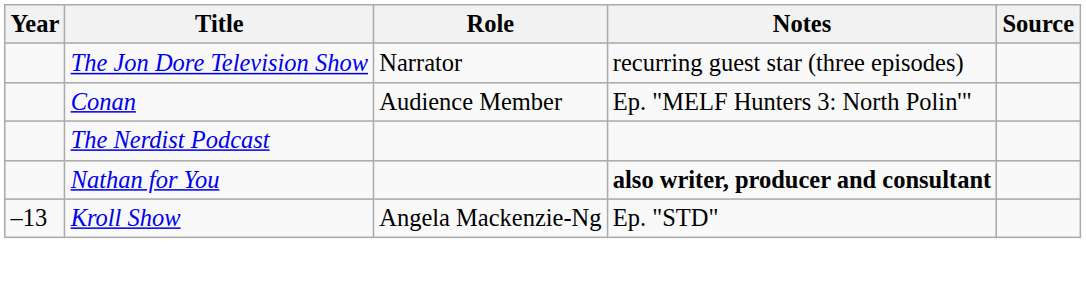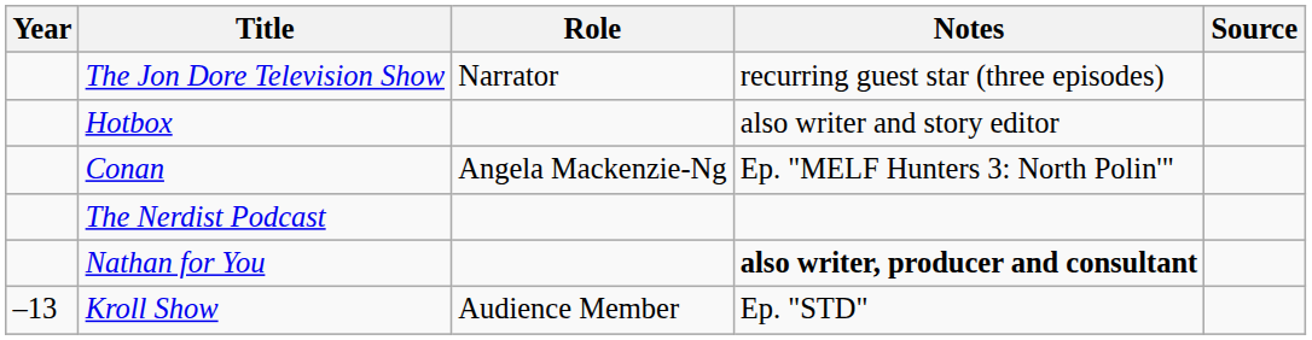+ row: Hotbox | also writer and story editor
Conan | Role: Audience Member -> Angela Mackenzie-Ng
Kroll Show | Role: Angela Mackenzie-Ng -> Audience Member
